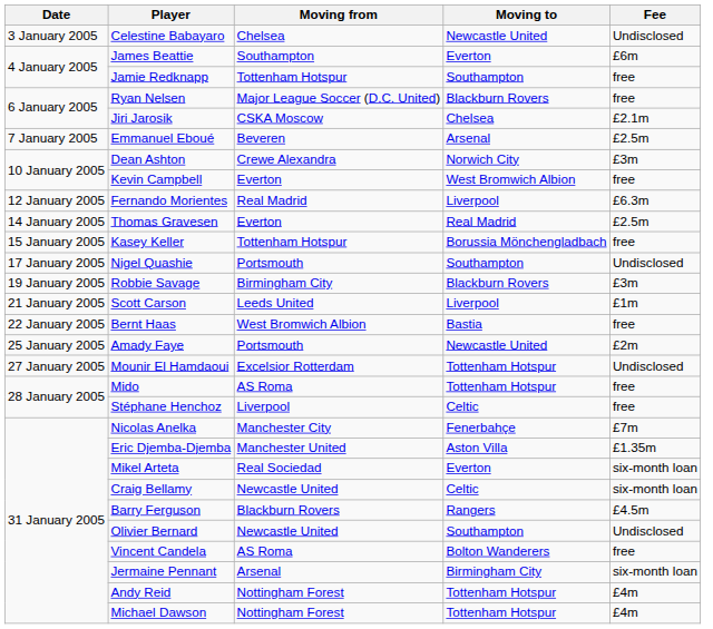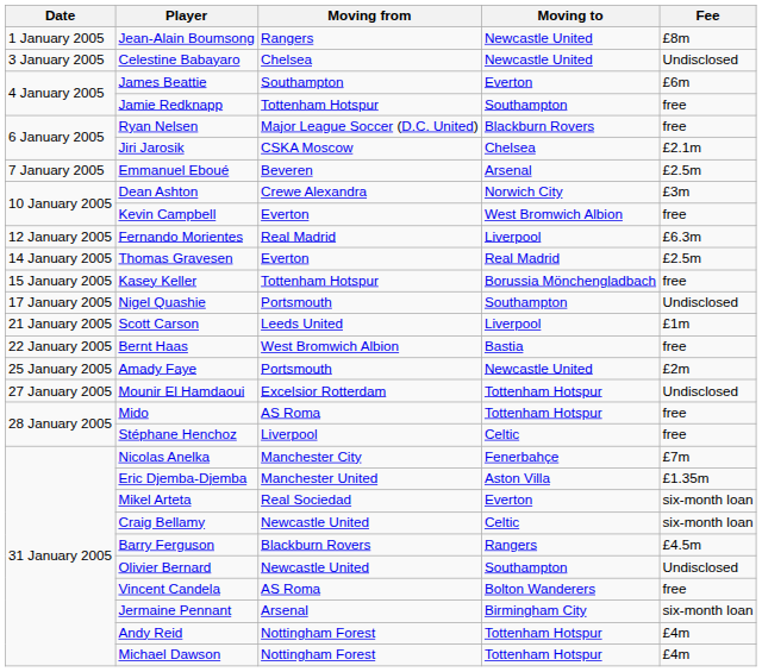+ row: 1 January 2005 | Jean-Alain Boumsong | Rangers | Newcastle United | £8m
- row: 19 January 2005 | Robbie Savage | Birmingham City | Blackburn Rovers | £3m
